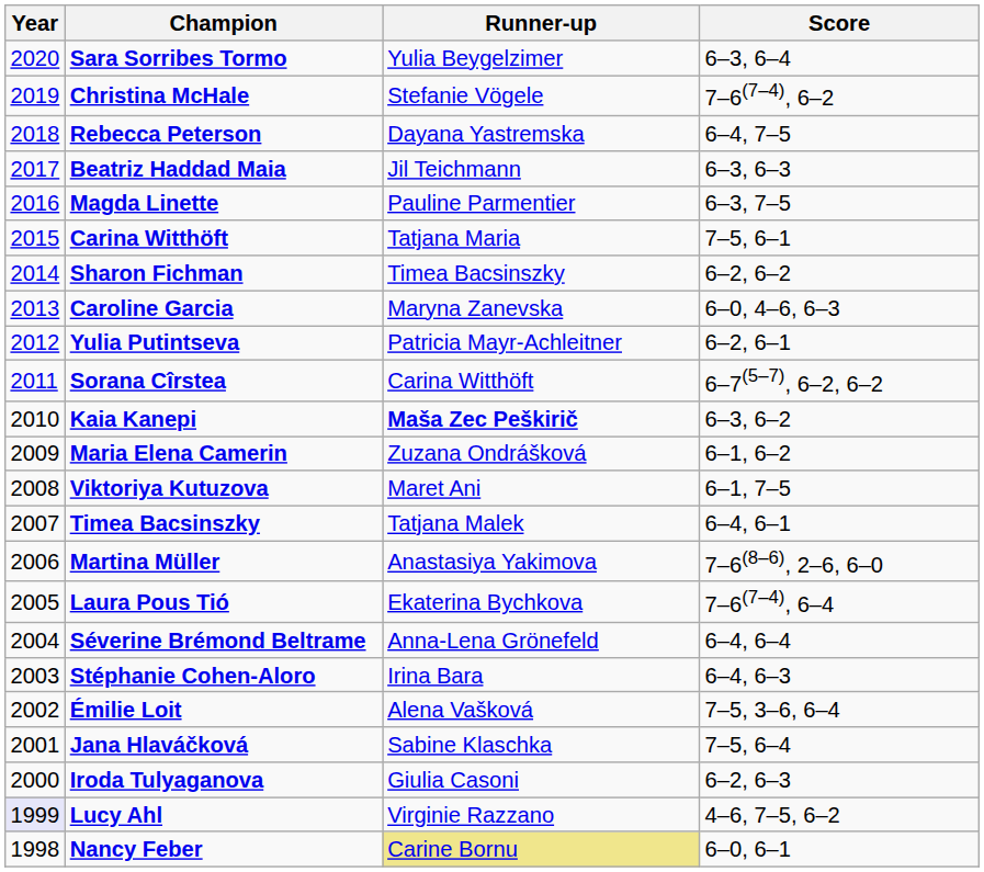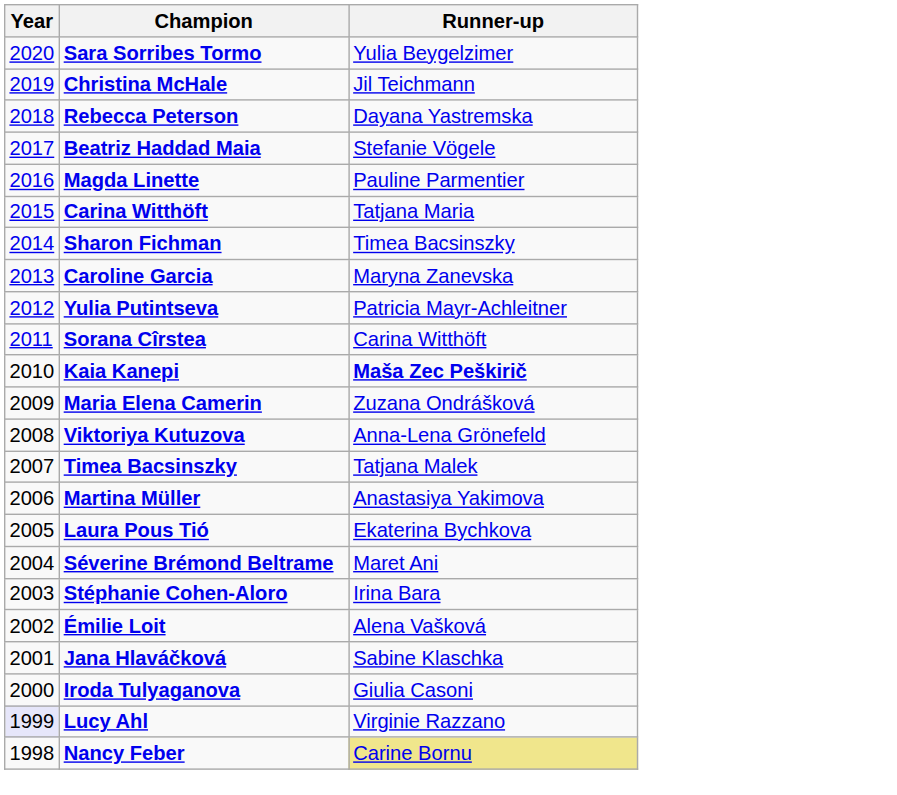- column: Score | 6–3, 6–4 | 7–6(7–4), 6–2 | 6–4, 7–5 | 6–3, 6–3 | 6–3, 7–5 | 7–5, 6–1 | 6–2, 6–2 | 6–0, 4–6, 6–3 | 6–2, 6–1 | 6–7(5–7), 6–2, 6–2 | 6–3, 6–2 | 6–1, 6–2 | 6–1, 7–5 | 6–4, 6–1 | 7–6(8–6), 2–6, 6–0 | 7–6(7–4), 6–4 | 6–4, 6–4 | 6–4, 6–3 | 7–5, 3–6, 6–4 | 7–5, 6–4 | 6–2, 6–3 | 4–6, 7–5, 6–2 | 6–0, 6–1
Christina McHale | Runner-up: Stefanie Vögele -> Jil Teichmann
Beatriz Haddad Maia | Runner-up: Jil Teichmann -> Stefanie Vögele
Viktoriya Kutuzova | Runner-up: Maret Ani -> Anna-Lena Grönefeld
Séverine Brémond Beltrame | Runner-up: Anna-Lena Grönefeld -> Maret Ani
